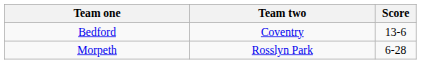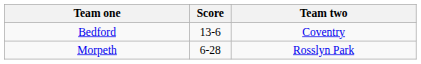columns swapped: Team two <-> Score
